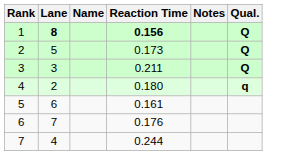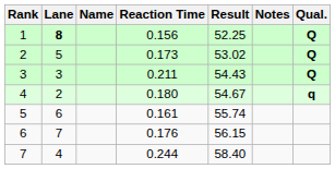+ column: Result | 52.25 | 53.02 | 54.43 | 54.67 | 55.74 | 56.15 | 58.40
1 | Reaction Time: bold -> normal
